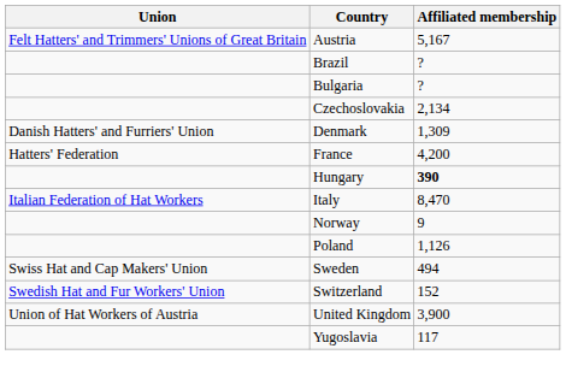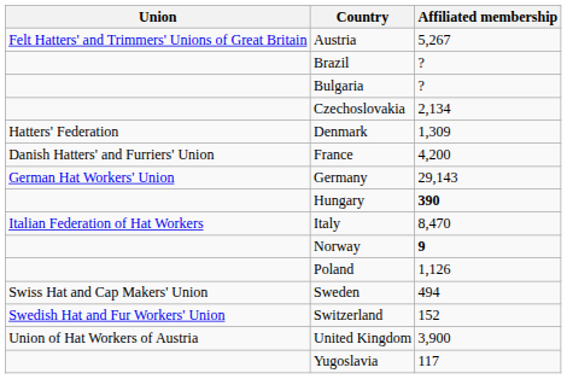Austria | Affiliated membership: 5,167 -> 5,267
Denmark | Union: Danish Hatters' and Furriers' Union -> Hatters' Federation
France | Union: Hatters' Federation -> Danish Hatters' and Furriers' Union
+ row: German Hat Workers' Union | Germany | 29,143
Norway | Affiliated membership: normal -> bold
